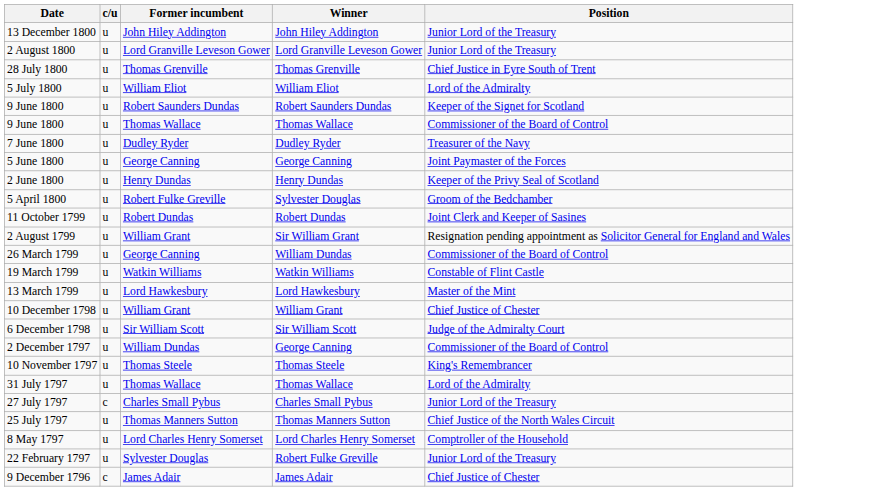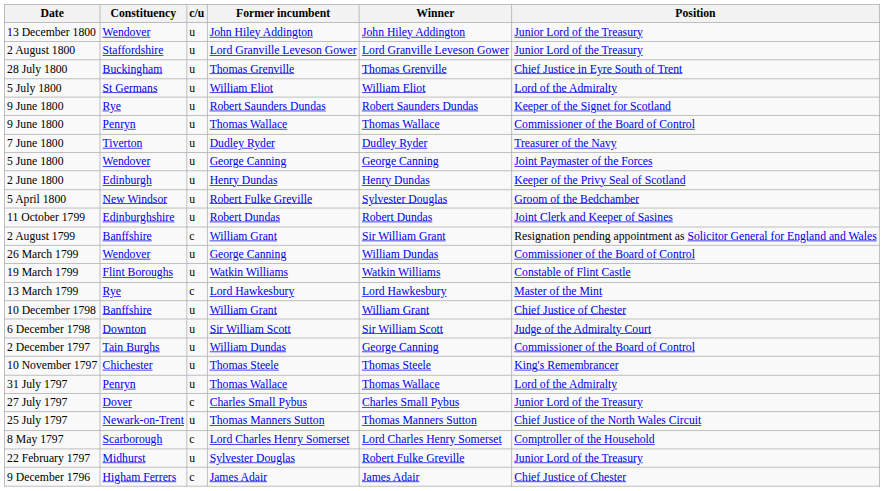+ column: Constituency | Wendover | Staffordshire | Buckingham | St Germans | Rye | Penryn | Tiverton | Wendover | Edinburgh | New Windsor | Edinburghshire | Banffshire | Wendover | Flint Boroughs | Rye | Banffshire | Downton | Tain Burghs | Chichester | Penryn | Dover | Newark-on-Trent | Scarborough | Midhurst | Higham Ferrers
2 August 1799 | c/u: u -> c
13 March 1799 | c/u: u -> c
8 May 1797 | c/u: u -> c
